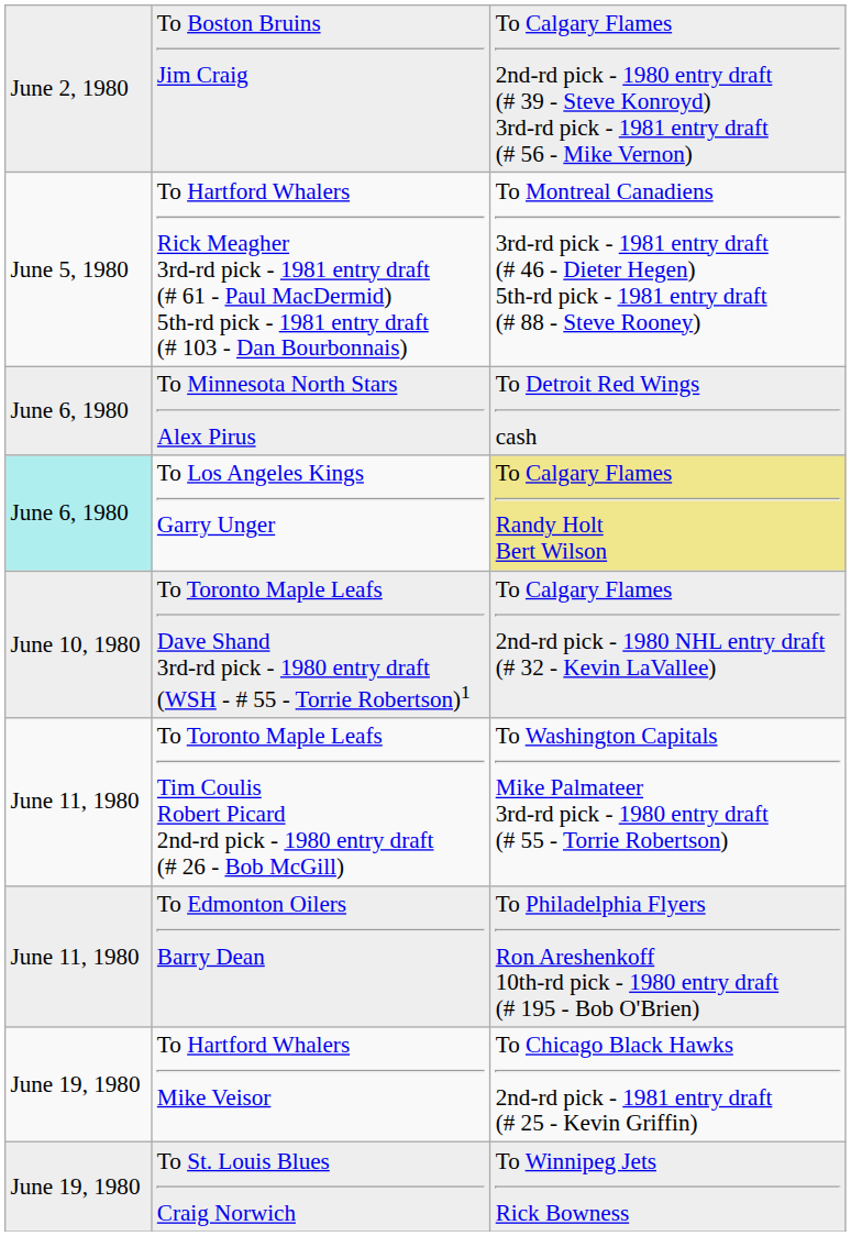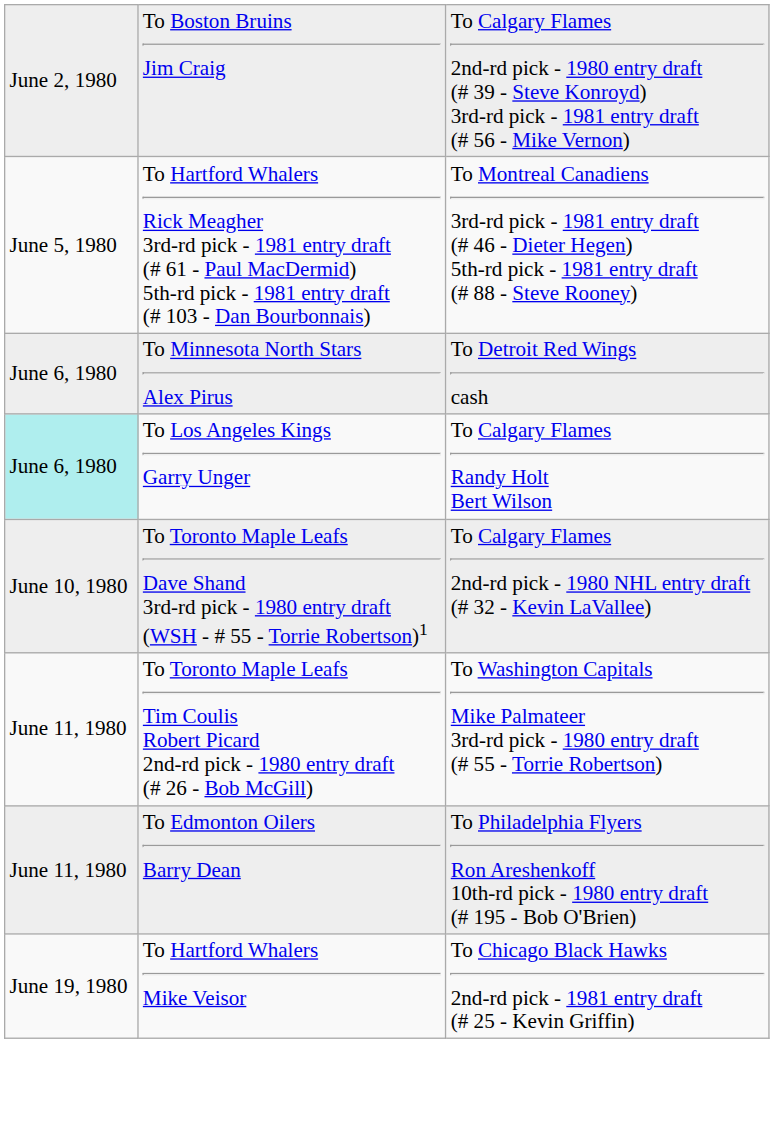To Los Angeles Kings Garry Unger | column 3: khaki background -> no background
- row: June 19, 1980 | To St. Louis Blues Craig Norwich | To Winnipeg Jets Rick Bowness
